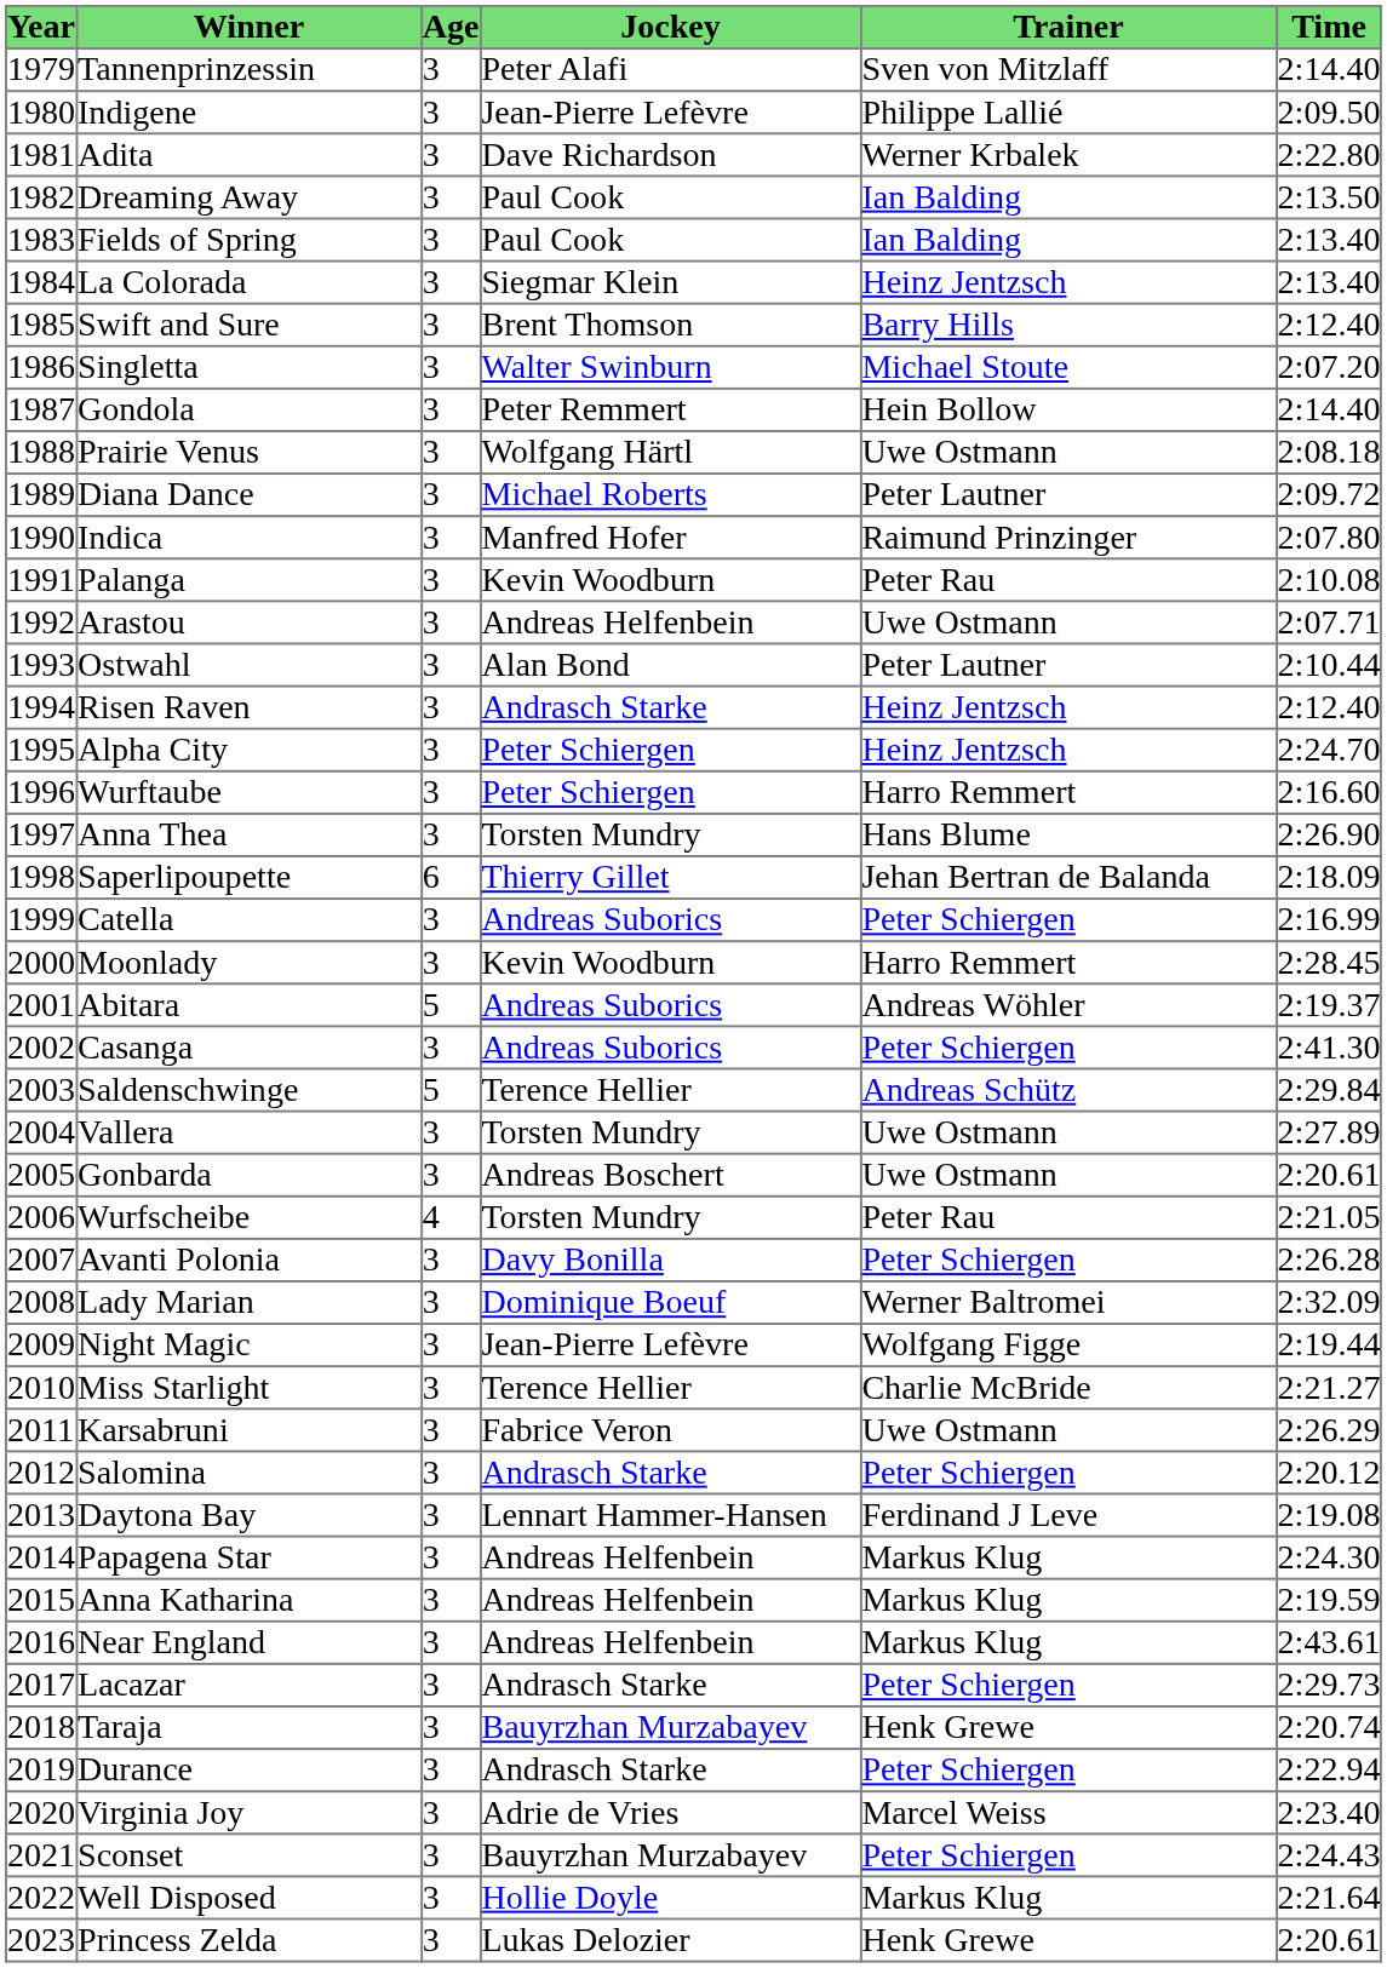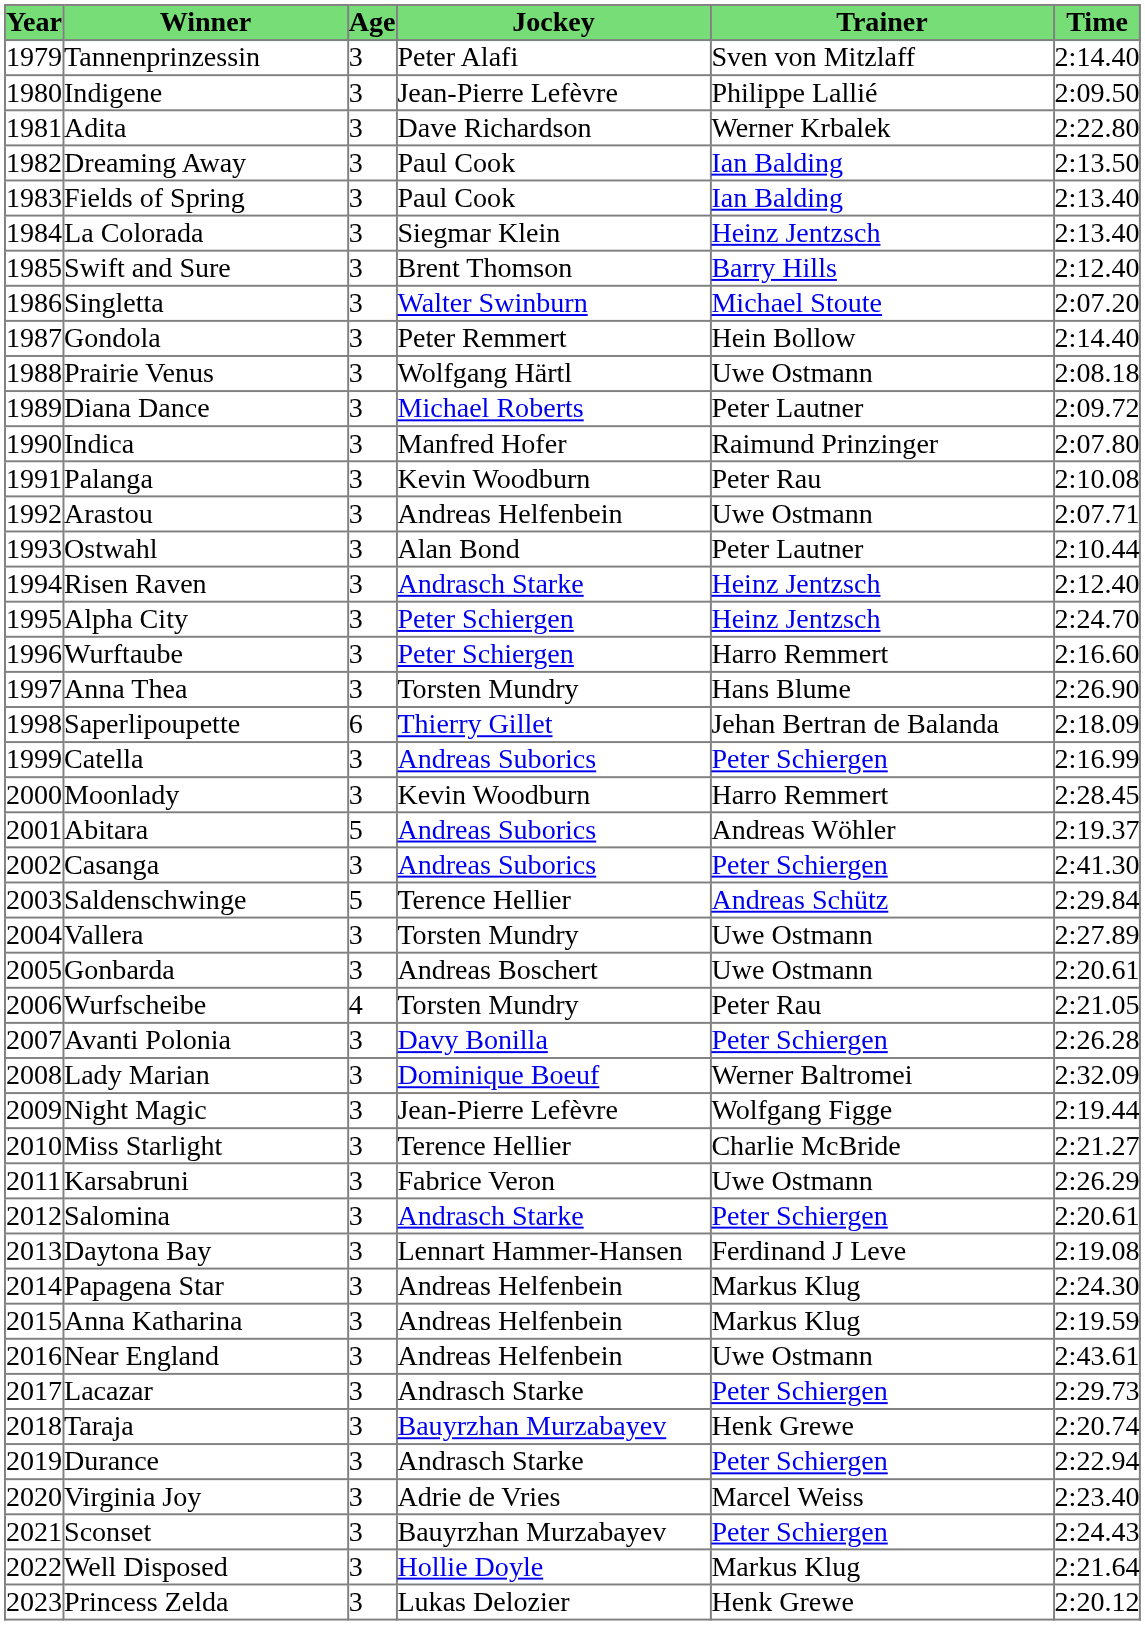Salomina | Time: 2:20.12 -> 2:20.61
Near England | Trainer: Markus Klug -> Uwe Ostmann
Princess Zelda | Time: 2:20.61 -> 2:20.12
